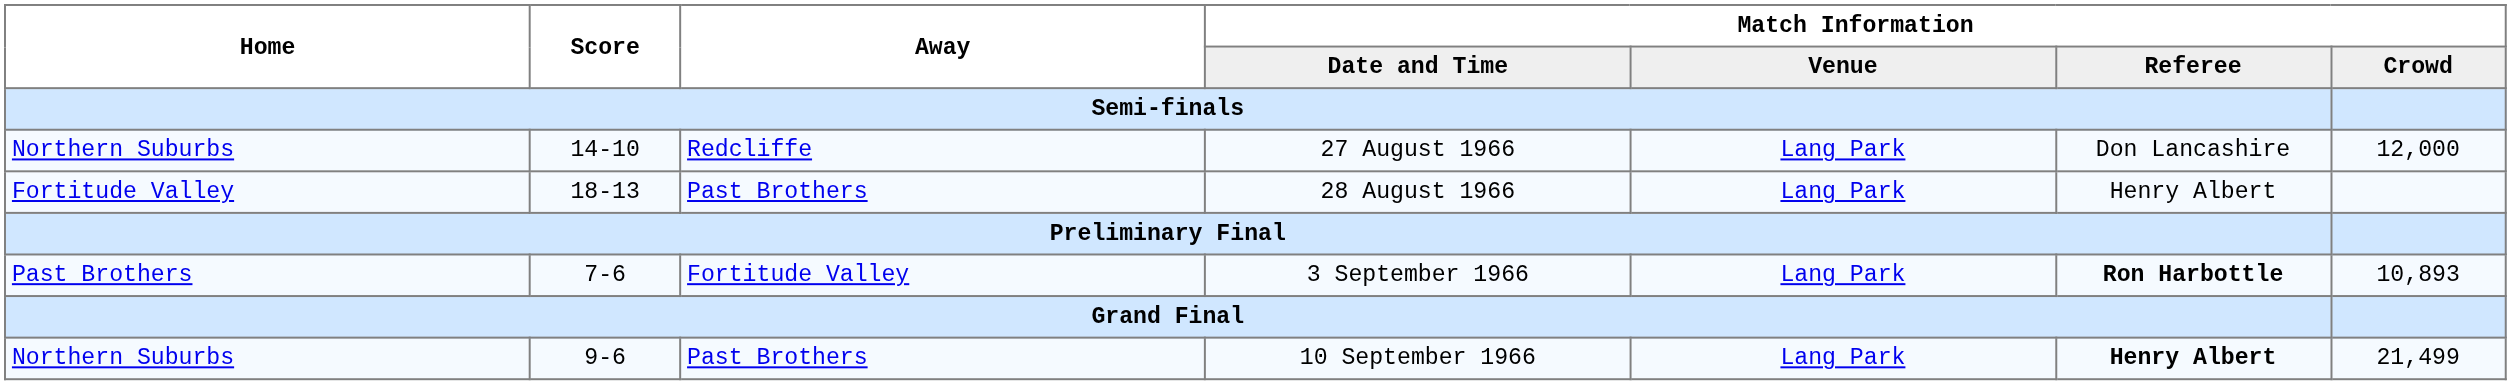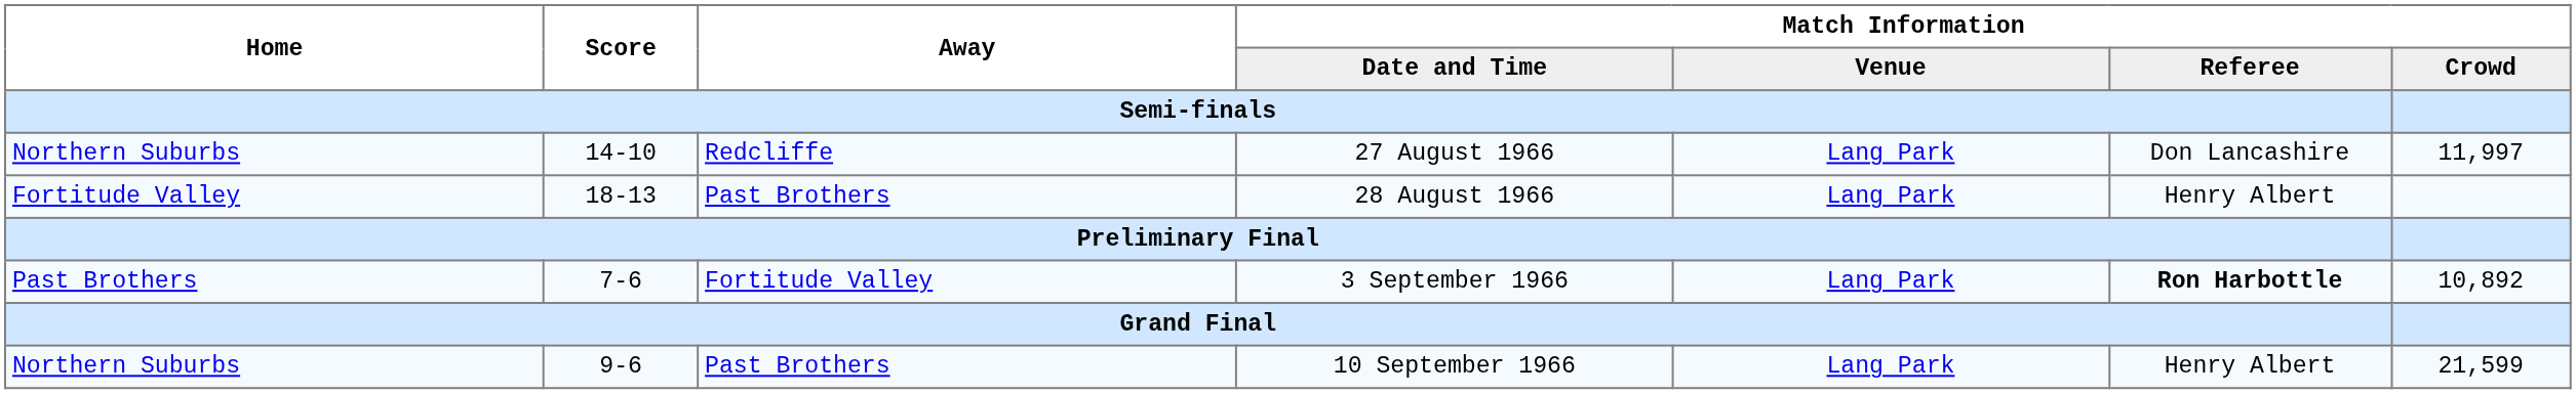27 August 1966 | Match Information / Crowd: 12,000 -> 11,997
3 September 1966 | Match Information / Crowd: 10,893 -> 10,892
10 September 1966 | Match Information / Referee: bold -> normal
10 September 1966 | Match Information / Crowd: 21,499 -> 21,599
